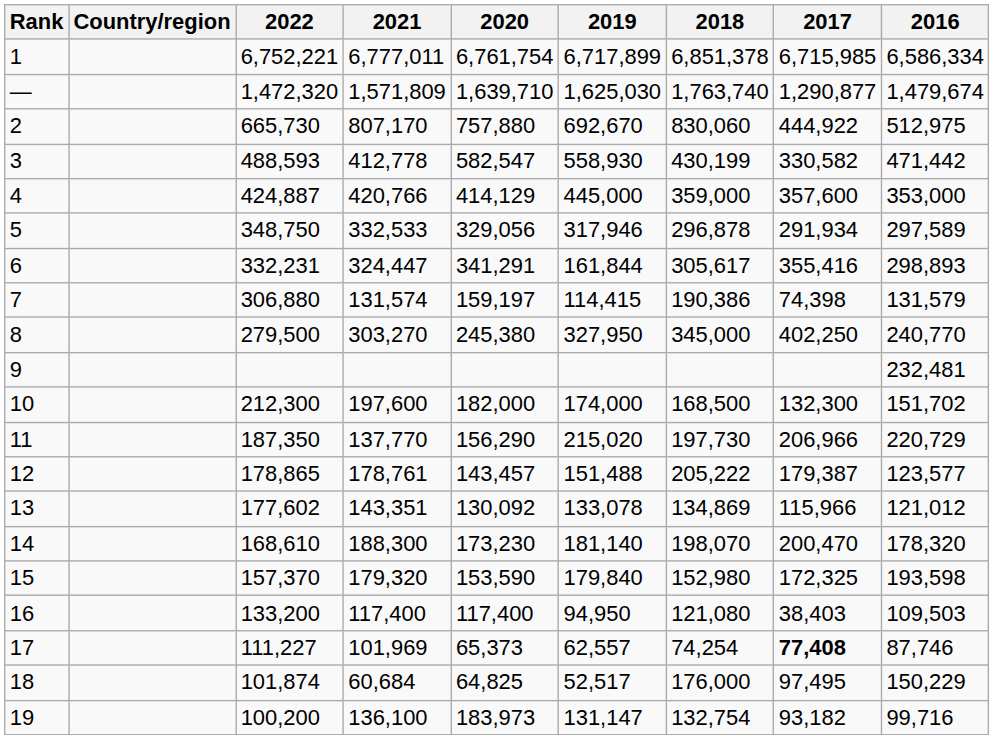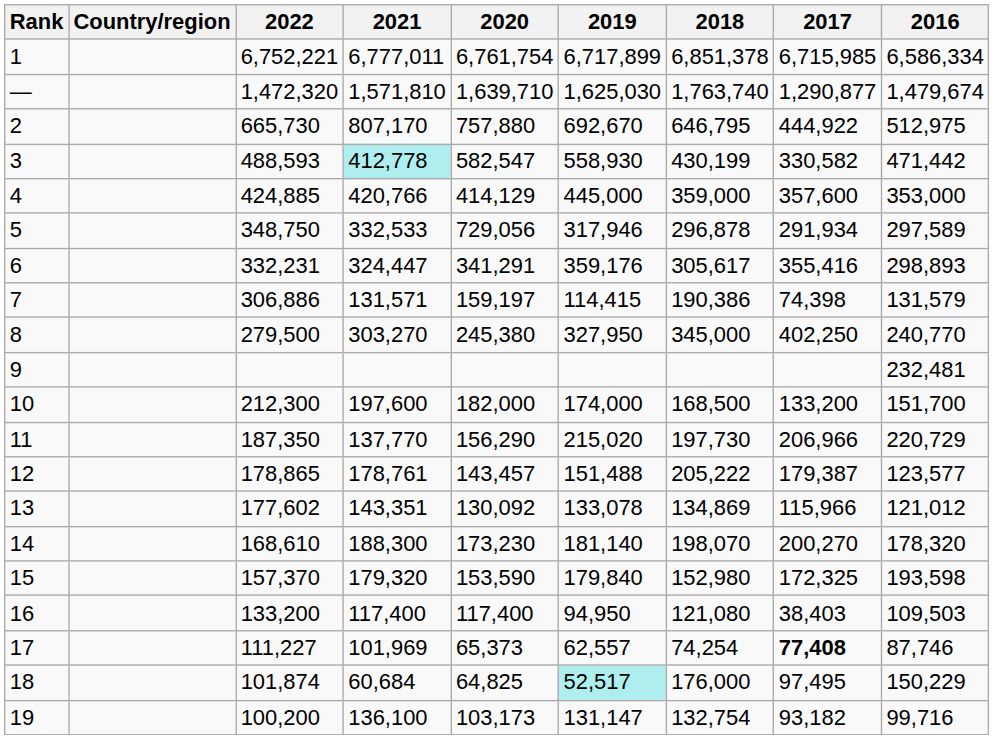— | 2021: 1,571,809 -> 1,571,810
2 | 2018: 830,060 -> 646,795
3 | 2021: no background -> paleturquoise background
4 | 2022: 424,887 -> 424,885
5 | 2020: 329,056 -> 729,056
6 | 2019: 161,844 -> 359,176
7 | 2022: 306,880 -> 306,886
7 | 2021: 131,574 -> 131,571
10 | 2017: 132,300 -> 133,200
10 | 2016: 151,702 -> 151,700
14 | 2017: 200,470 -> 200,270
18 | 2019: no background -> paleturquoise background
19 | 2020: 183,973 -> 103,173
